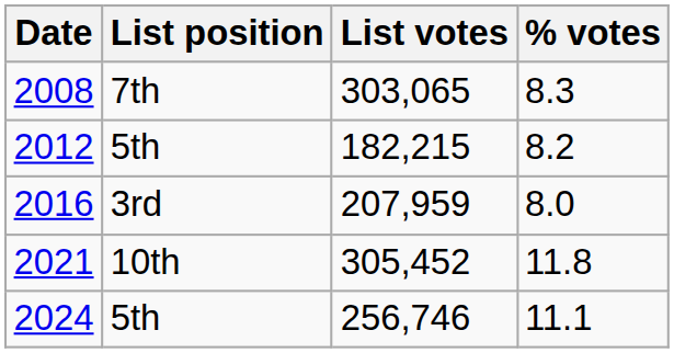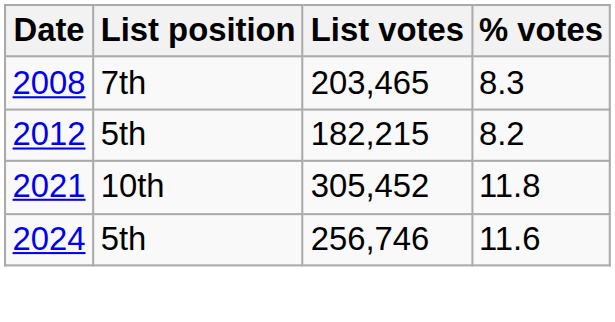2008 | List votes: 303,065 -> 203,465
- row: 2016 | 3rd | 207,959 | 8.0
2024 | % votes: 11.1 -> 11.6
